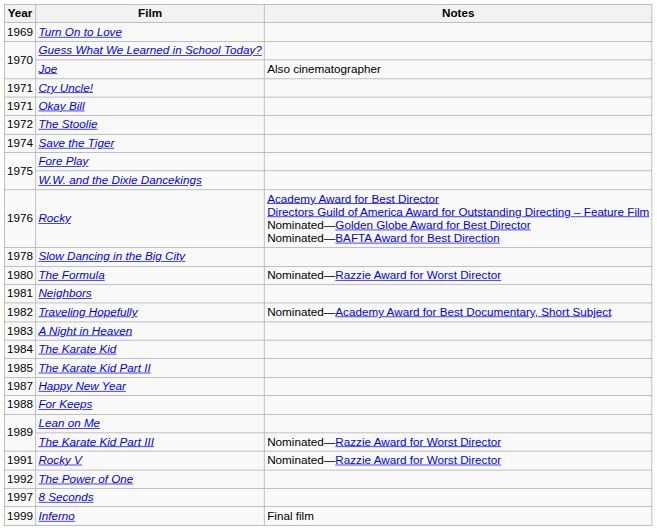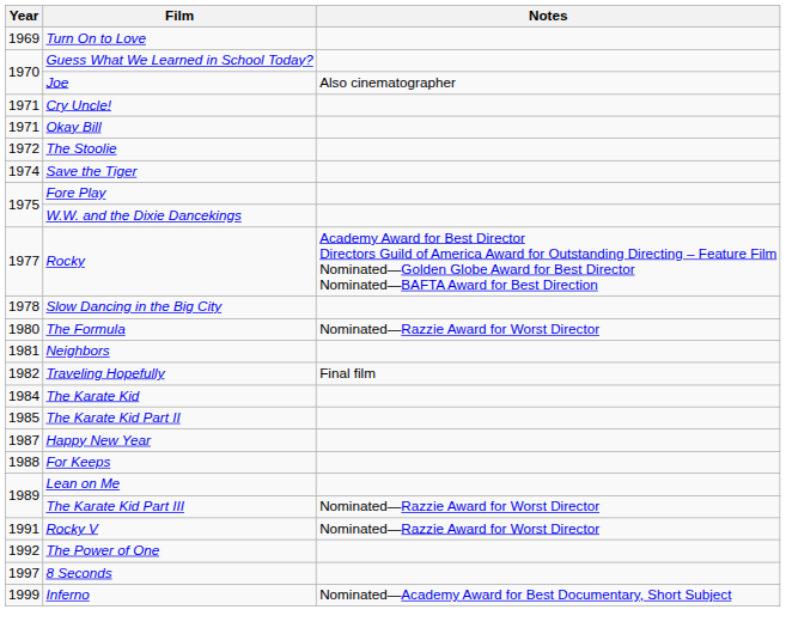Rocky | Year: 1976 -> 1977
Traveling Hopefully | Notes: Nominated—Academy Award for Best Documentary, Short Subject -> Final film
- row: 1983 | A Night in Heaven
Inferno | Notes: Final film -> Nominated—Academy Award for Best Documentary, Short Subject
